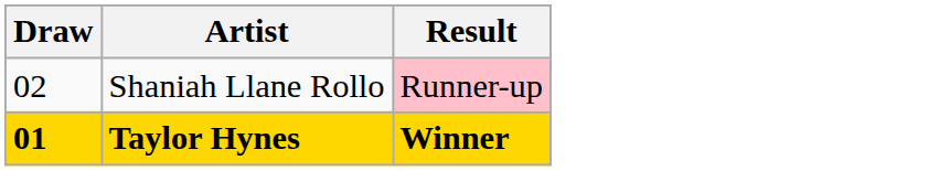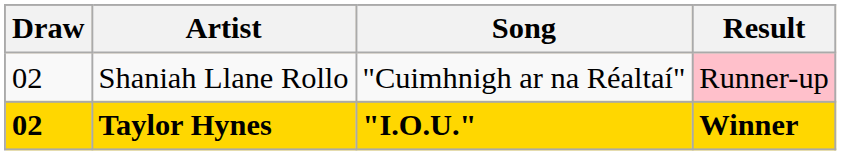+ column: Song | "Cuimhnigh ar na Réaltaí" | "I.O.U."
Taylor Hynes | Draw: 01 -> 02
